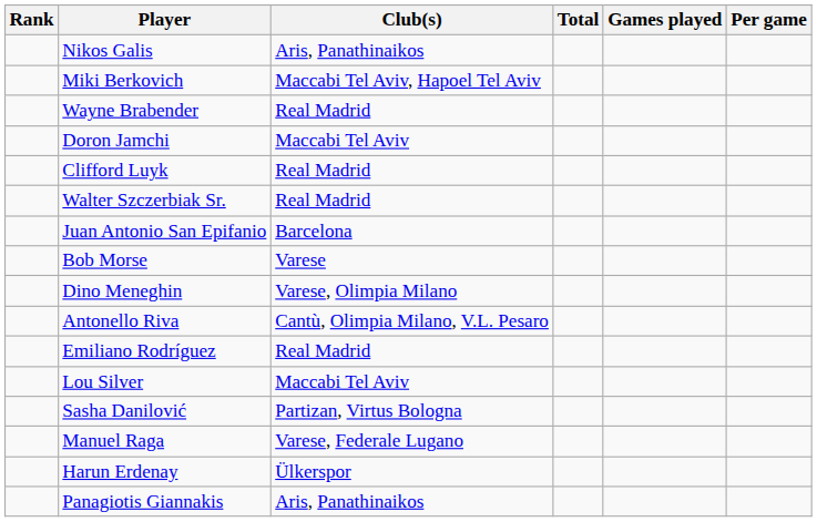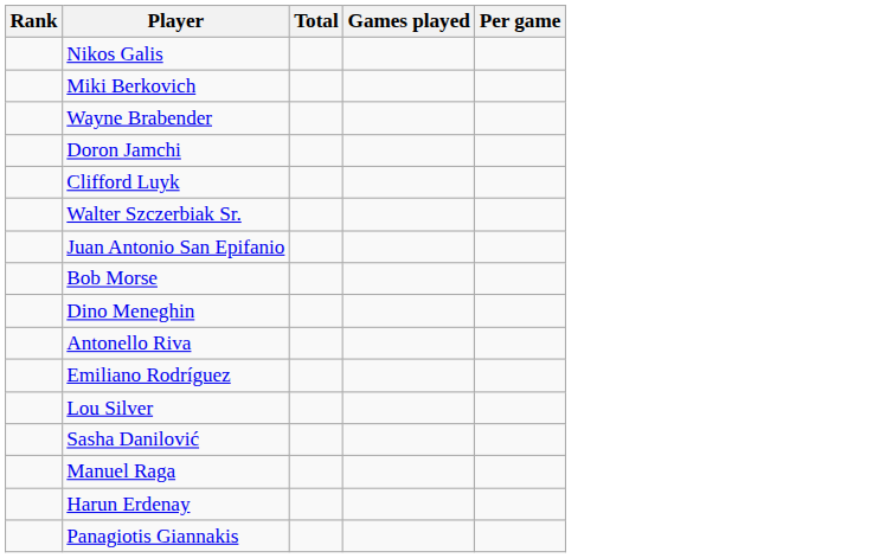- column: Club(s) | Aris, Panathinaikos | Maccabi Tel Aviv, Hapoel Tel Aviv | Real Madrid | Maccabi Tel Aviv | Real Madrid | Real Madrid | Barcelona | Varese | Varese, Olimpia Milano | Cantù, Olimpia Milano, V.L. Pesaro | Real Madrid | Maccabi Tel Aviv | Partizan, Virtus Bologna | Varese, Federale Lugano | Ülkerspor | Aris, Panathinaikos
